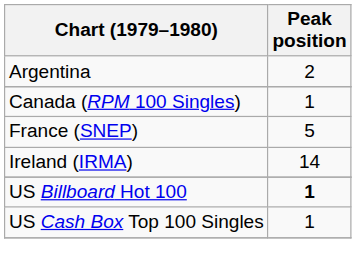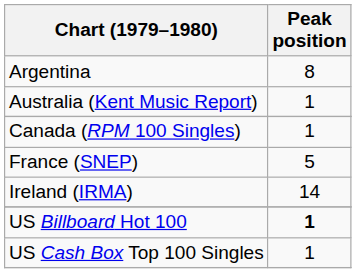Argentina | Peak position: 2 -> 8
+ row: Australia (Kent Music Report) | 1
